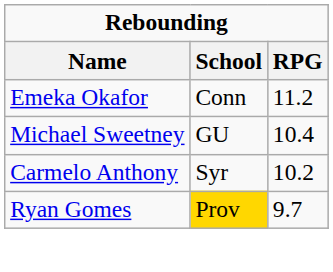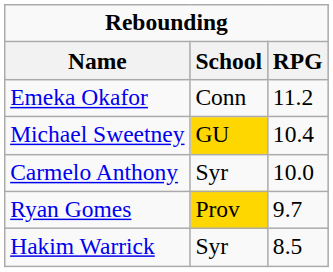Michael Sweetney | School: no background -> gold background
Carmelo Anthony | RPG: 10.2 -> 10.0
+ row: Hakim Warrick | Syr | 8.5
